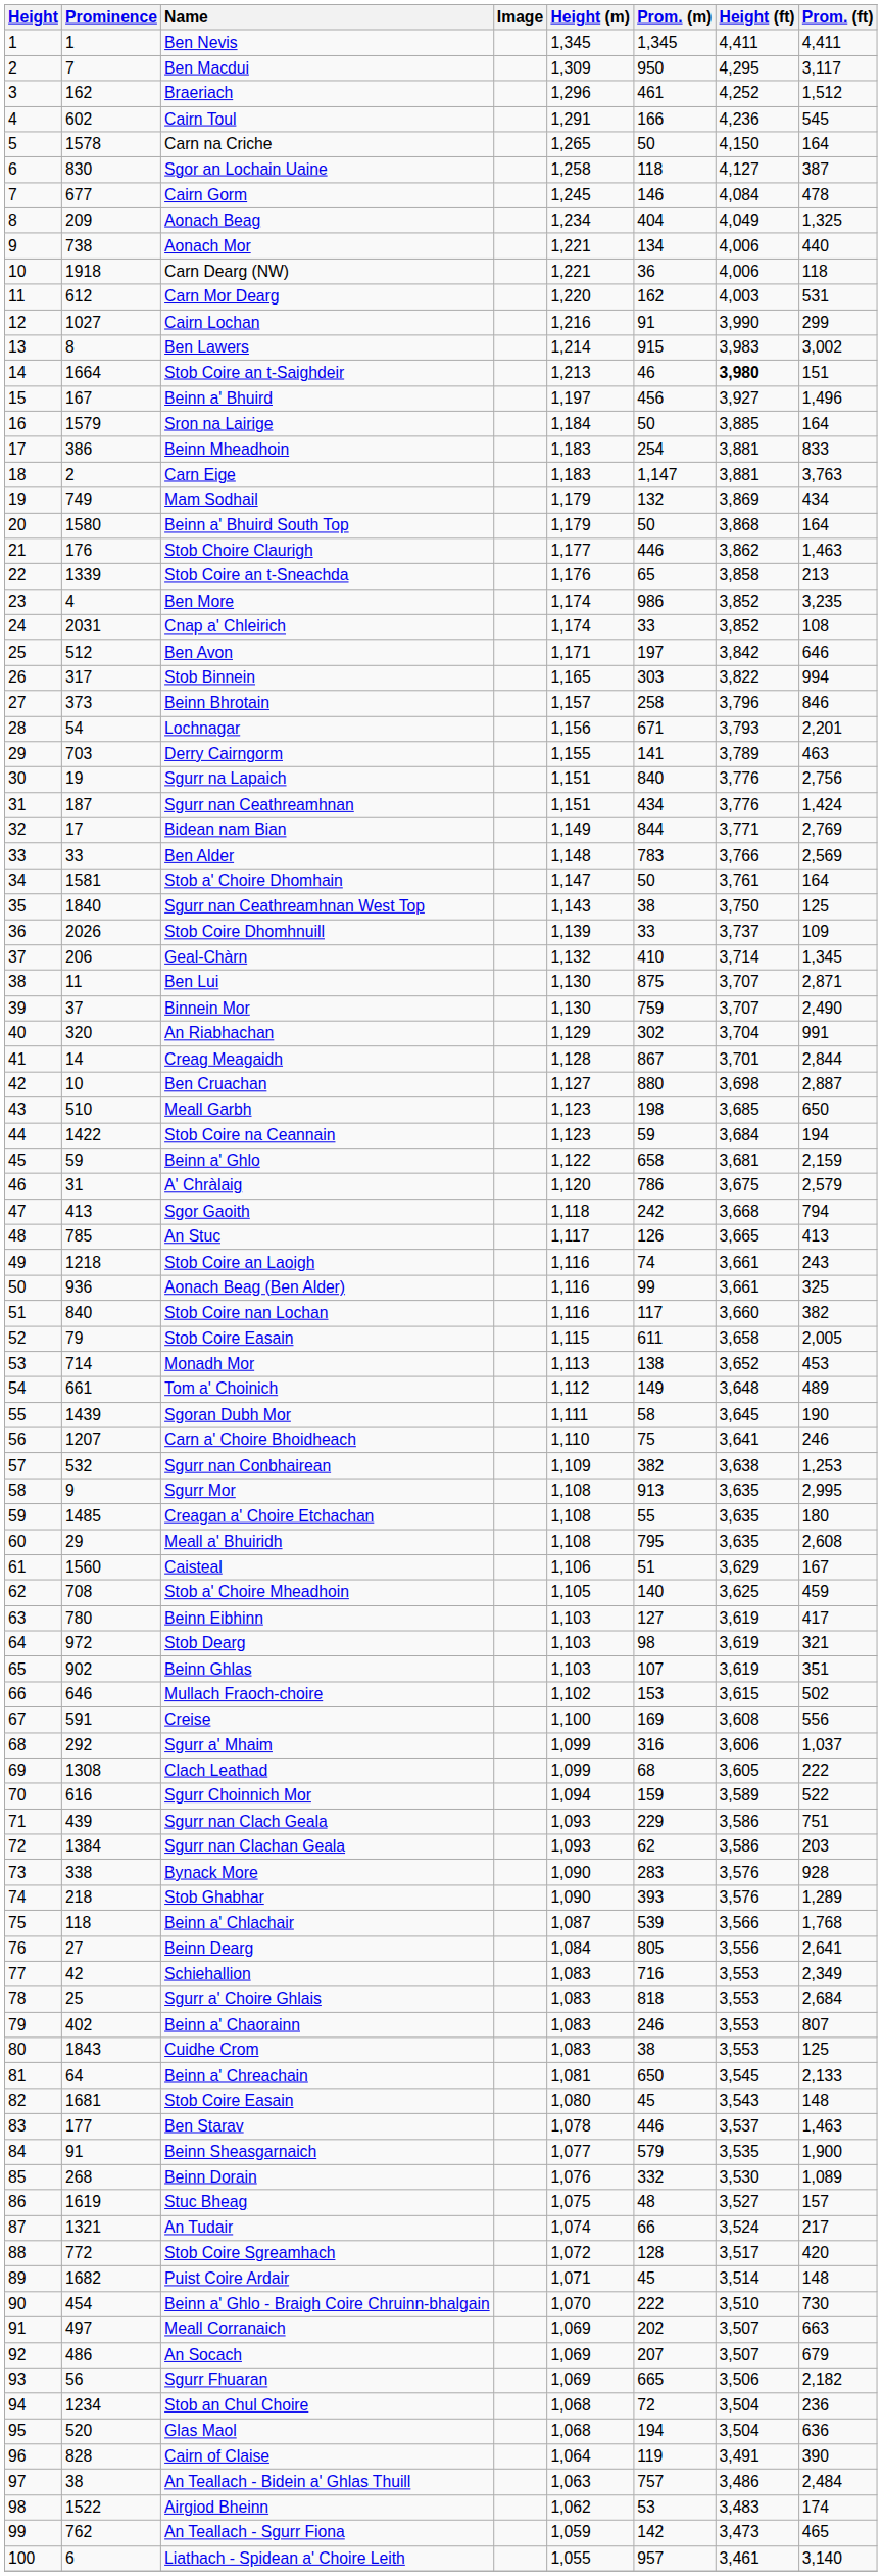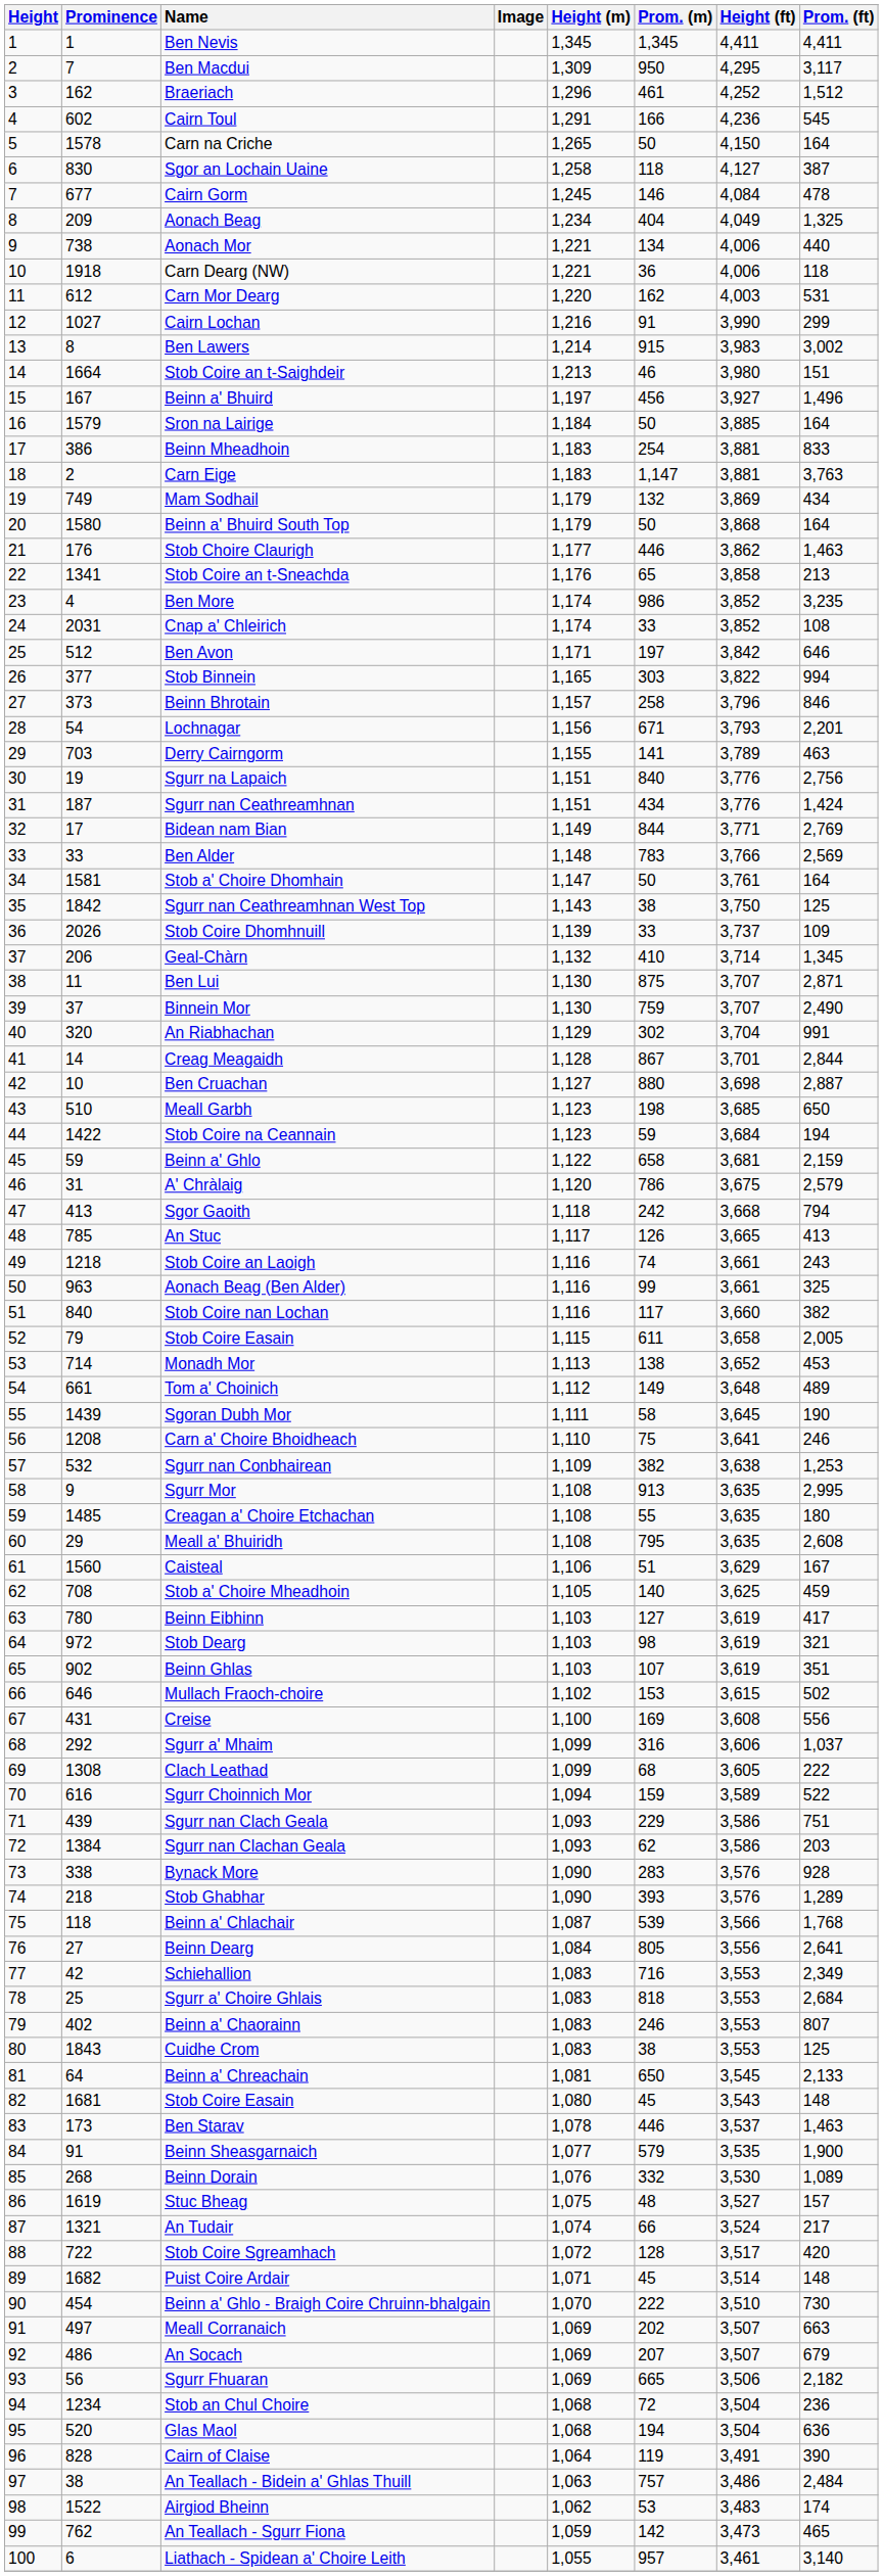Stob Coire an t-Saighdeir | Height (ft): bold -> normal
Stob Coire an t-Sneachda | Prominence: 1339 -> 1341
Stob Binnein | Prominence: 317 -> 377
Sgurr nan Ceathreamhnan West Top | Prominence: 1840 -> 1842
Aonach Beag (Ben Alder) | Prominence: 936 -> 963
Carn a' Choire Bhoidheach | Prominence: 1207 -> 1208
Creise | Prominence: 591 -> 431
Ben Starav | Prominence: 177 -> 173
Stob Coire Sgreamhach | Prominence: 772 -> 722
